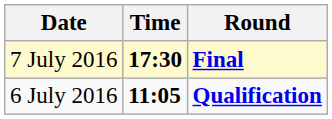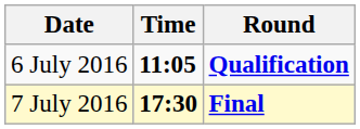rows swapped: 6 July 2016 <-> 7 July 2016
